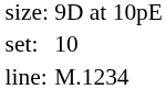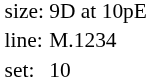rows swapped: set: <-> line:
